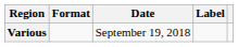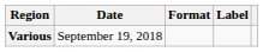columns swapped: Date <-> Format
